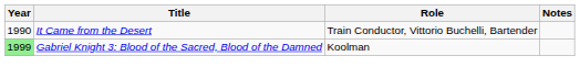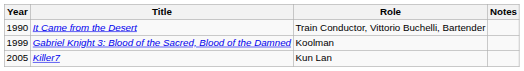Gabriel Knight 3: Blood of the Sacred, Blood of the Damned | Year: lightgreen background -> no background
+ row: 2005 | Killer7 | Kun Lan
